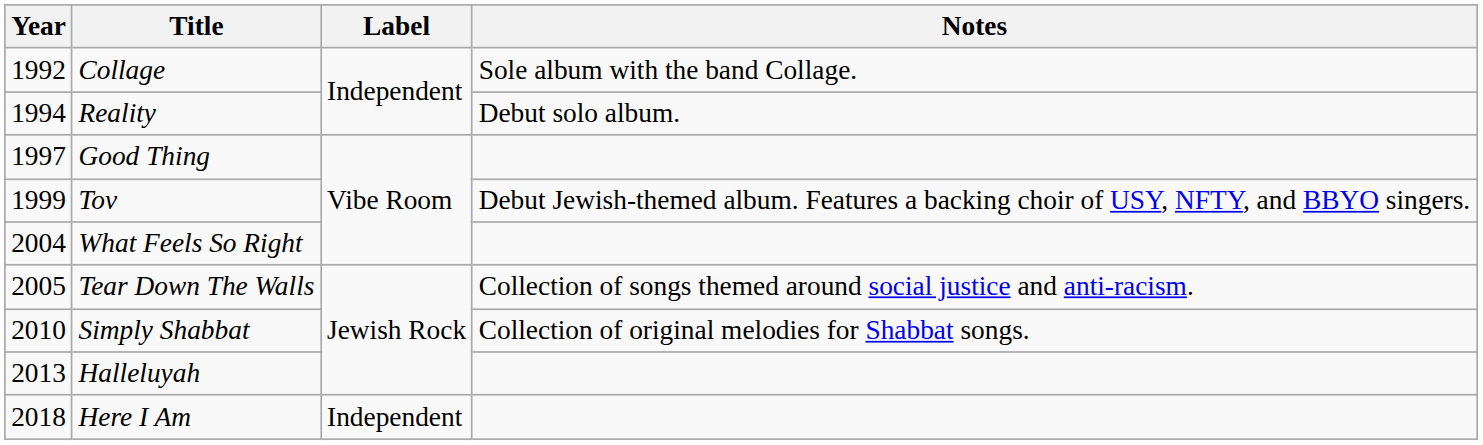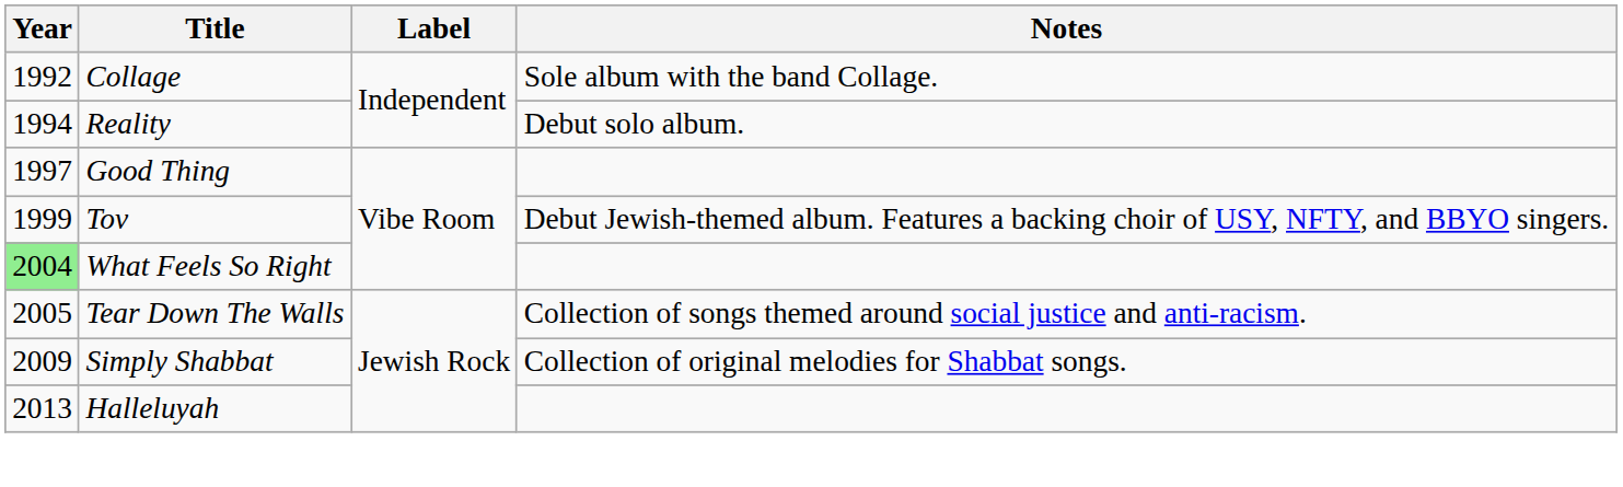What Feels So Right | Year: no background -> lightgreen background
Simply Shabbat | Year: 2010 -> 2009
- row: 2018 | Here I Am | Independent
